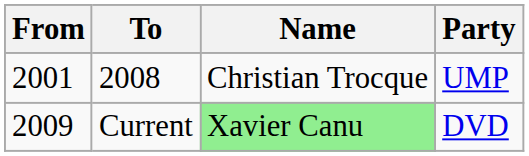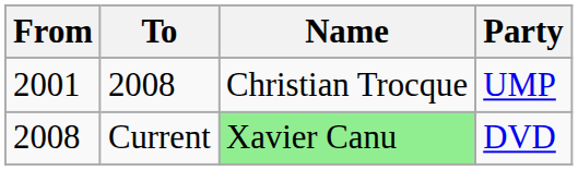Current | From: 2009 -> 2008
